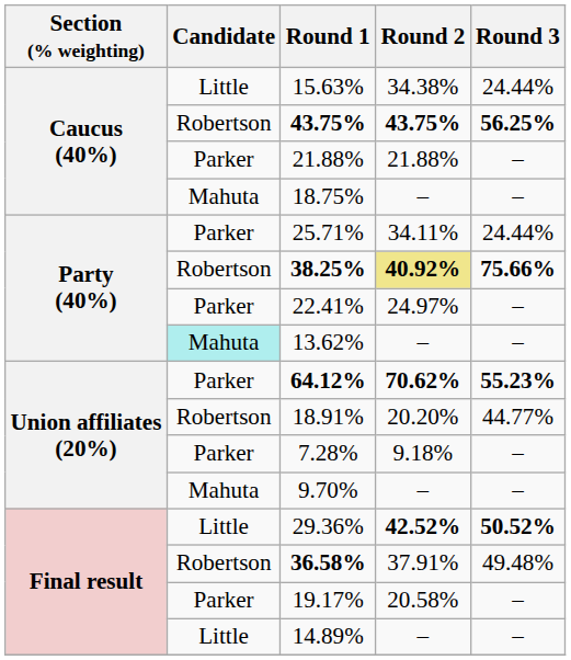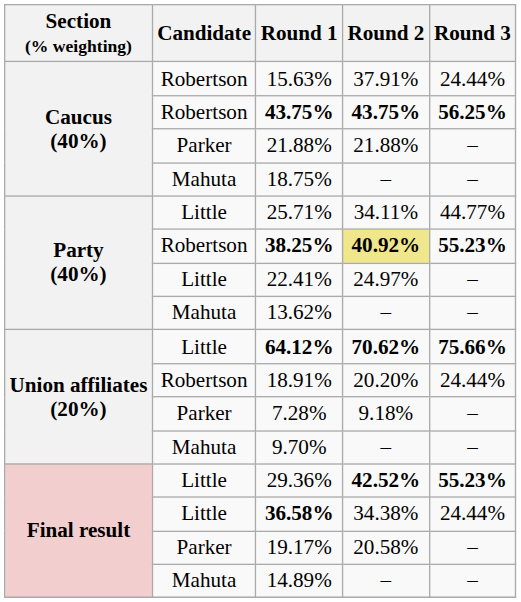15.63% | Candidate: Little -> Robertson
15.63% | Round 2: 34.38% -> 37.91%
25.71% | Candidate: Parker -> Little
25.71% | Round 3: 24.44% -> 44.77%
38.25% | Round 3: 75.66% -> 55.23%
22.41% | Candidate: Parker -> Little
13.62% | Candidate: paleturquoise background -> no background
64.12% | Candidate: Parker -> Little
64.12% | Round 3: 55.23% -> 75.66%
18.91% | Round 3: 44.77% -> 24.44%
29.36% | Round 3: 50.52% -> 55.23%
36.58% | Candidate: Robertson -> Little
36.58% | Round 2: 37.91% -> 34.38%
36.58% | Round 3: 49.48% -> 24.44%
14.89% | Candidate: Little -> Mahuta
